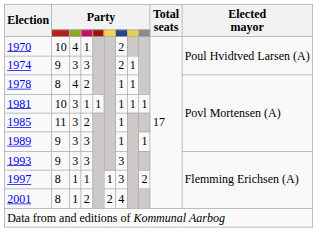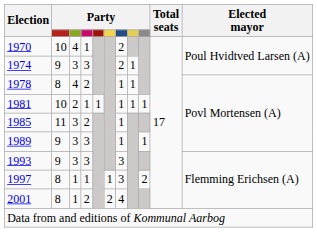1981 | column 3: 3 -> 2
